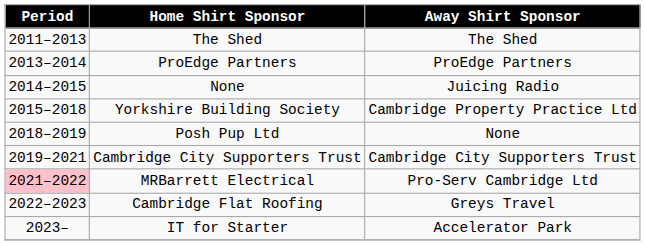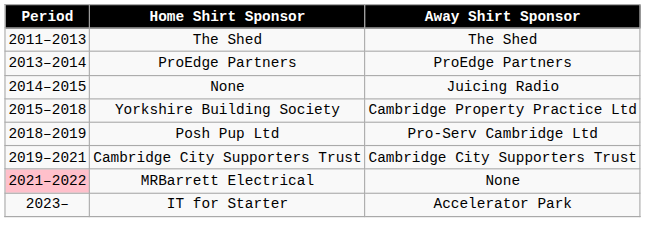Posh Pup Ltd | Away Shirt Sponsor: None -> Pro-Serv Cambridge Ltd
MRBarrett Electrical | Away Shirt Sponsor: Pro-Serv Cambridge Ltd -> None
- row: 2022–2023 | Cambridge Flat Roofing | Greys Travel
